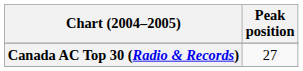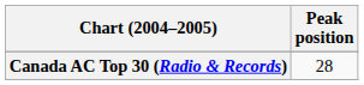Canada AC Top 30 (Radio & Records) | Peak position: 27 -> 28
